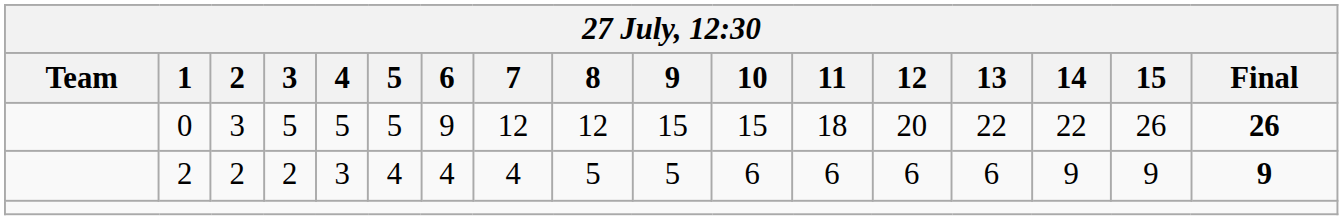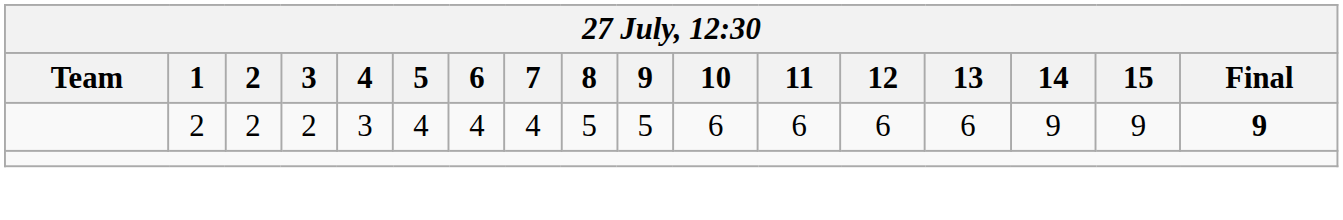- row: 0 | 3 | 5 | 5 | 5 | 9 | 12 | 12 | 15 | 15 | 18 | 20 | 22 | 22 | 26 | 26
